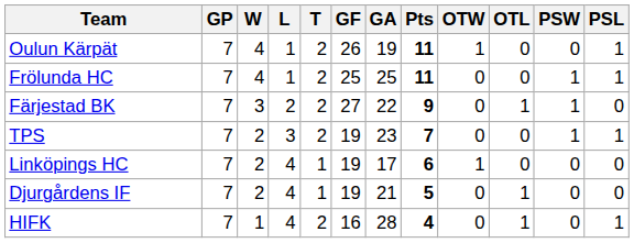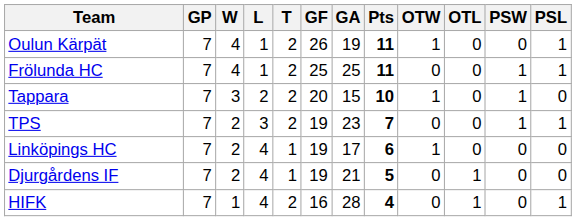+ row: Tappara | 7 | 3 | 2 | 2 | 20 | 15 | 10 | 1 | 0 | 1 | 0
- row: Färjestad BK | 7 | 3 | 2 | 2 | 27 | 22 | 9 | 0 | 1 | 1 | 0
